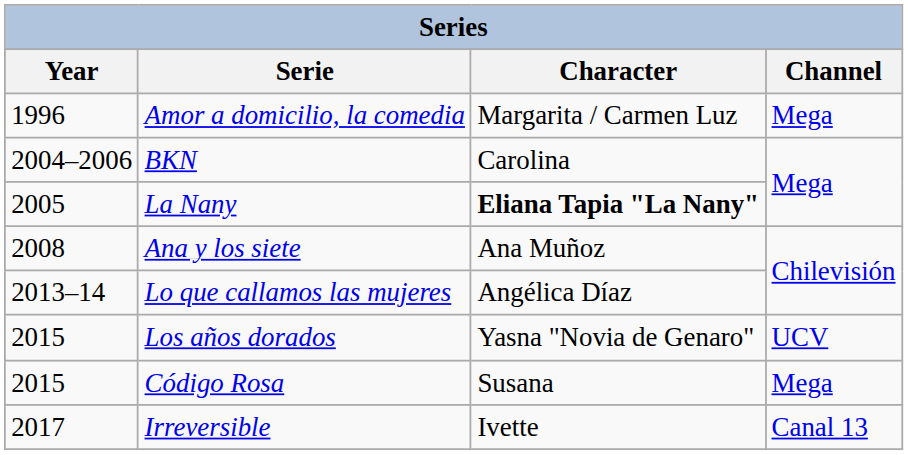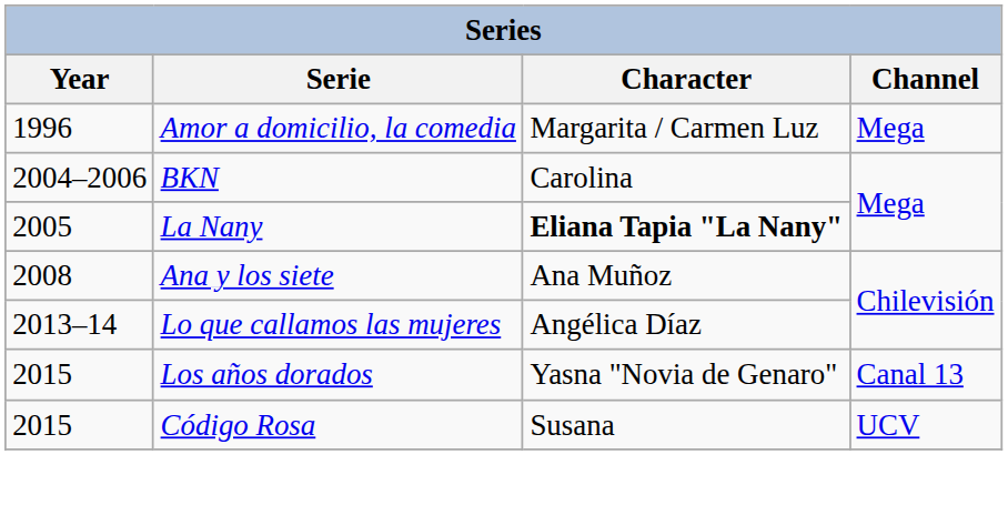Los años dorados | Channel: UCV -> Canal 13
Código Rosa | Channel: Mega -> UCV
- row: 2017 | Irreversible | Ivette | Canal 13
